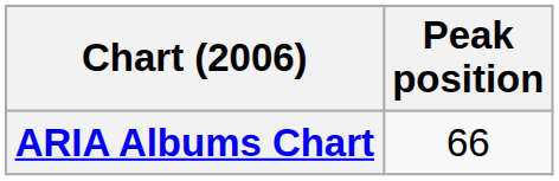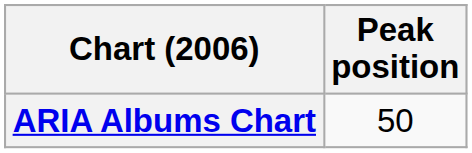ARIA Albums Chart | Peak position: 66 -> 50
